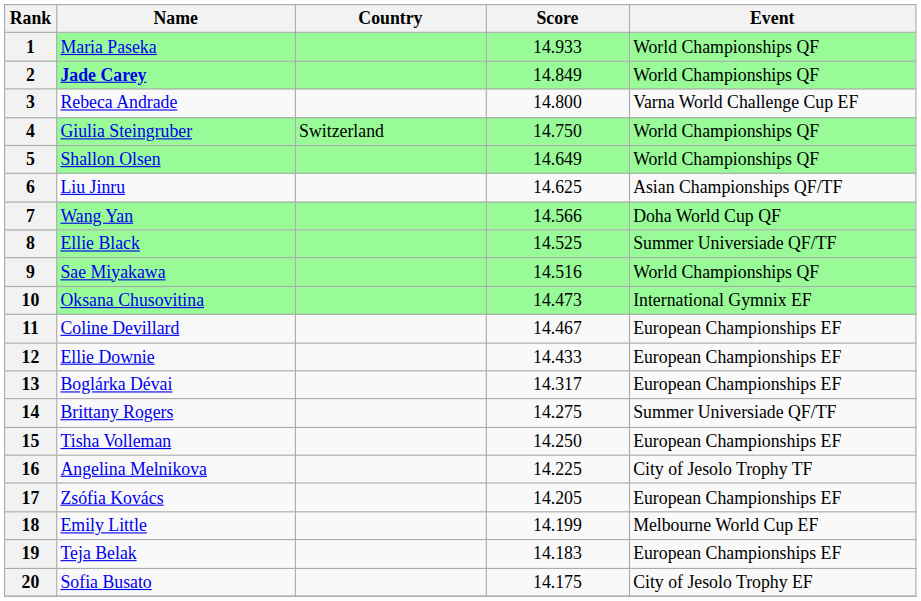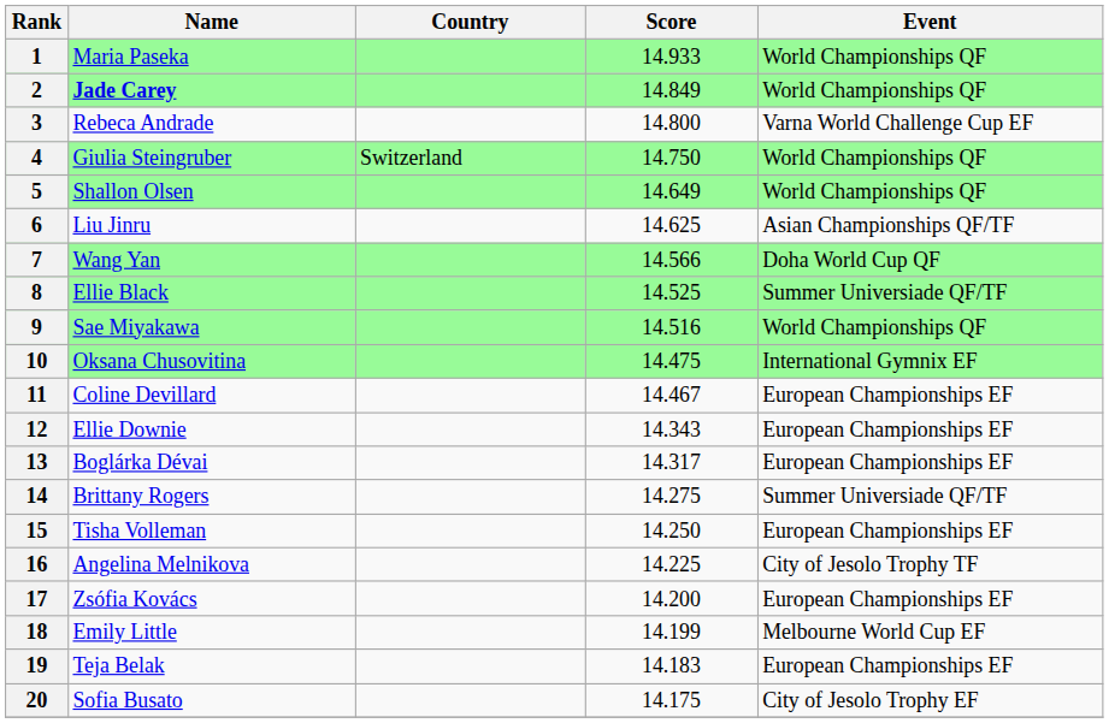10 | Score: 14.473 -> 14.475
12 | Score: 14.433 -> 14.343
17 | Score: 14.205 -> 14.200
